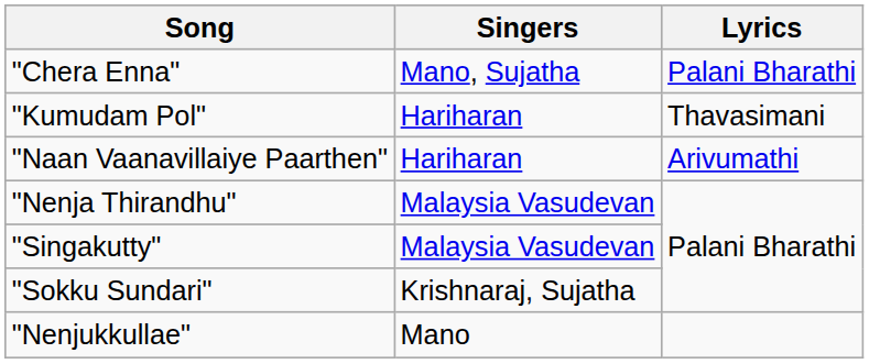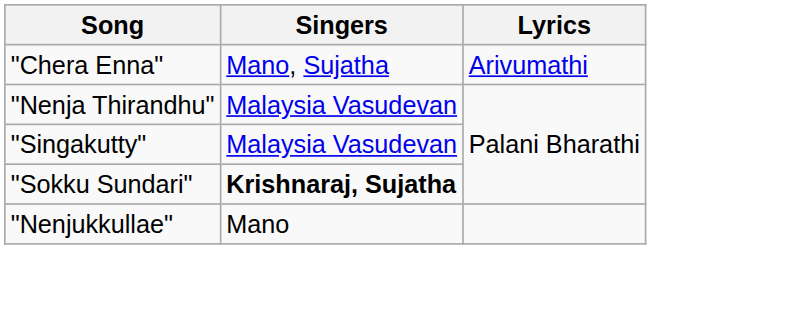"Chera Enna" | Lyrics: Palani Bharathi -> Arivumathi
- row: "Kumudam Pol" | Hariharan | Thavasimani
- row: "Naan Vaanavillaiye Paarthen" | Hariharan | Arivumathi
"Sokku Sundari" | Singers: normal -> bold
